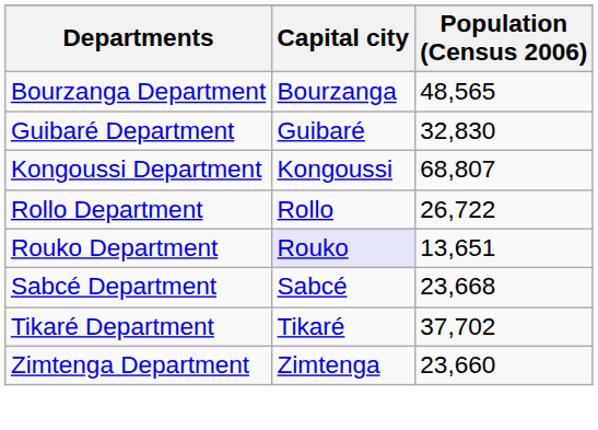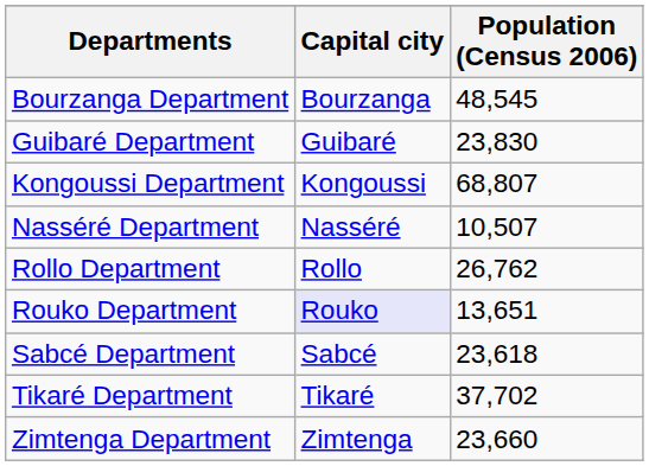Bourzanga Department | Population (Census 2006): 48,565 -> 48,545
Guibaré Department | Population (Census 2006): 32,830 -> 23,830
+ row: Nasséré Department | Nasséré | 10,507
Rollo Department | Population (Census 2006): 26,722 -> 26,762
Sabcé Department | Population (Census 2006): 23,668 -> 23,618
